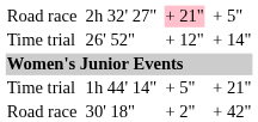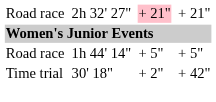2h 32' 27" | column 7: + 5" -> + 21"
- row: Time trial | 26' 52" | + 12" | + 14"
1h 44' 14" | column 1: Time trial -> Road race
1h 44' 14" | column 7: + 21" -> + 5"
30' 18" | column 1: Road race -> Time trial
